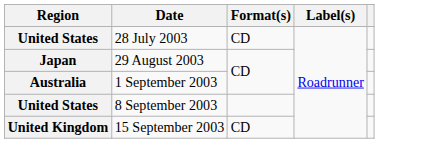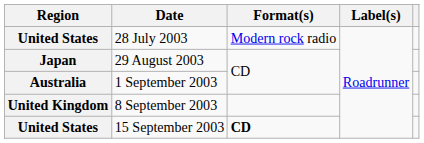28 July 2003 | Format(s): CD -> Modern rock radio
8 September 2003 | Region: United States -> United Kingdom
15 September 2003 | Region: United Kingdom -> United States
15 September 2003 | Format(s): normal -> bold
